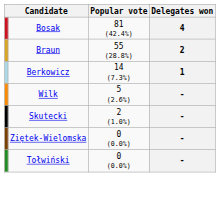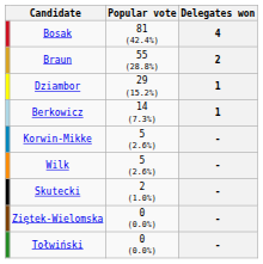+ row: Dziambor | 29 (15.2%) | 1
+ row: Korwin-Mikke | 5 (2.6%) | -
